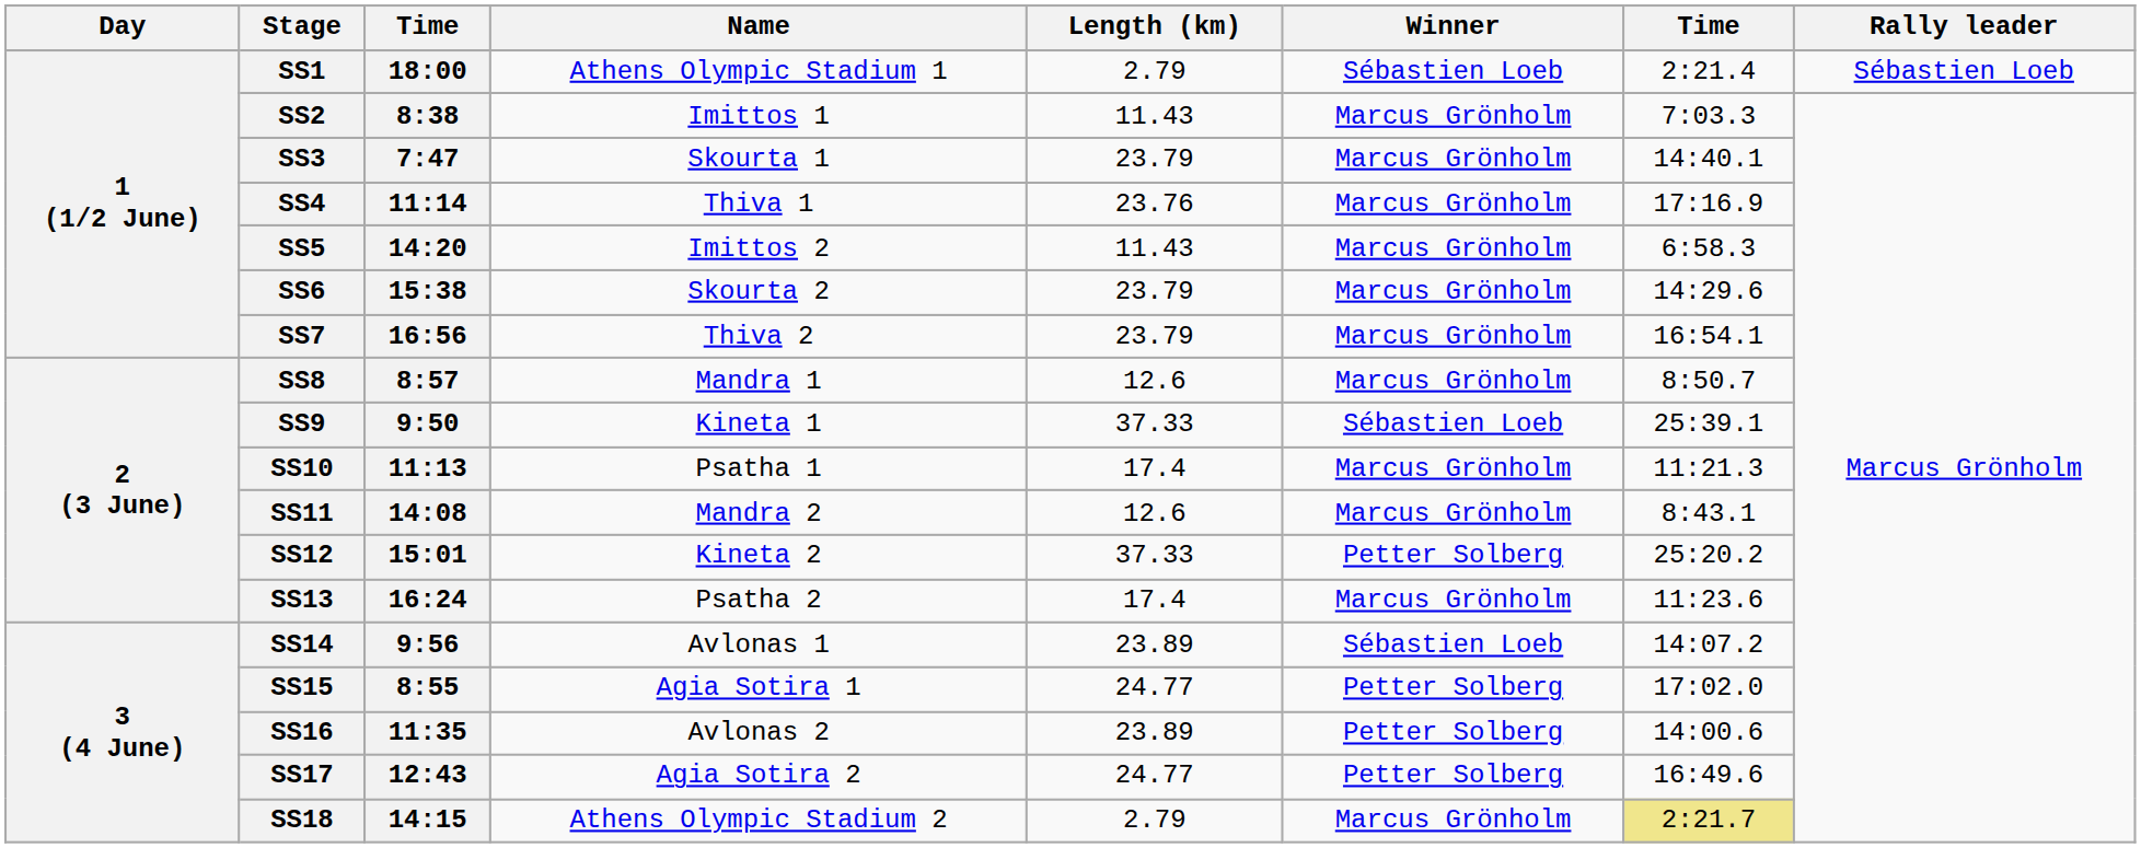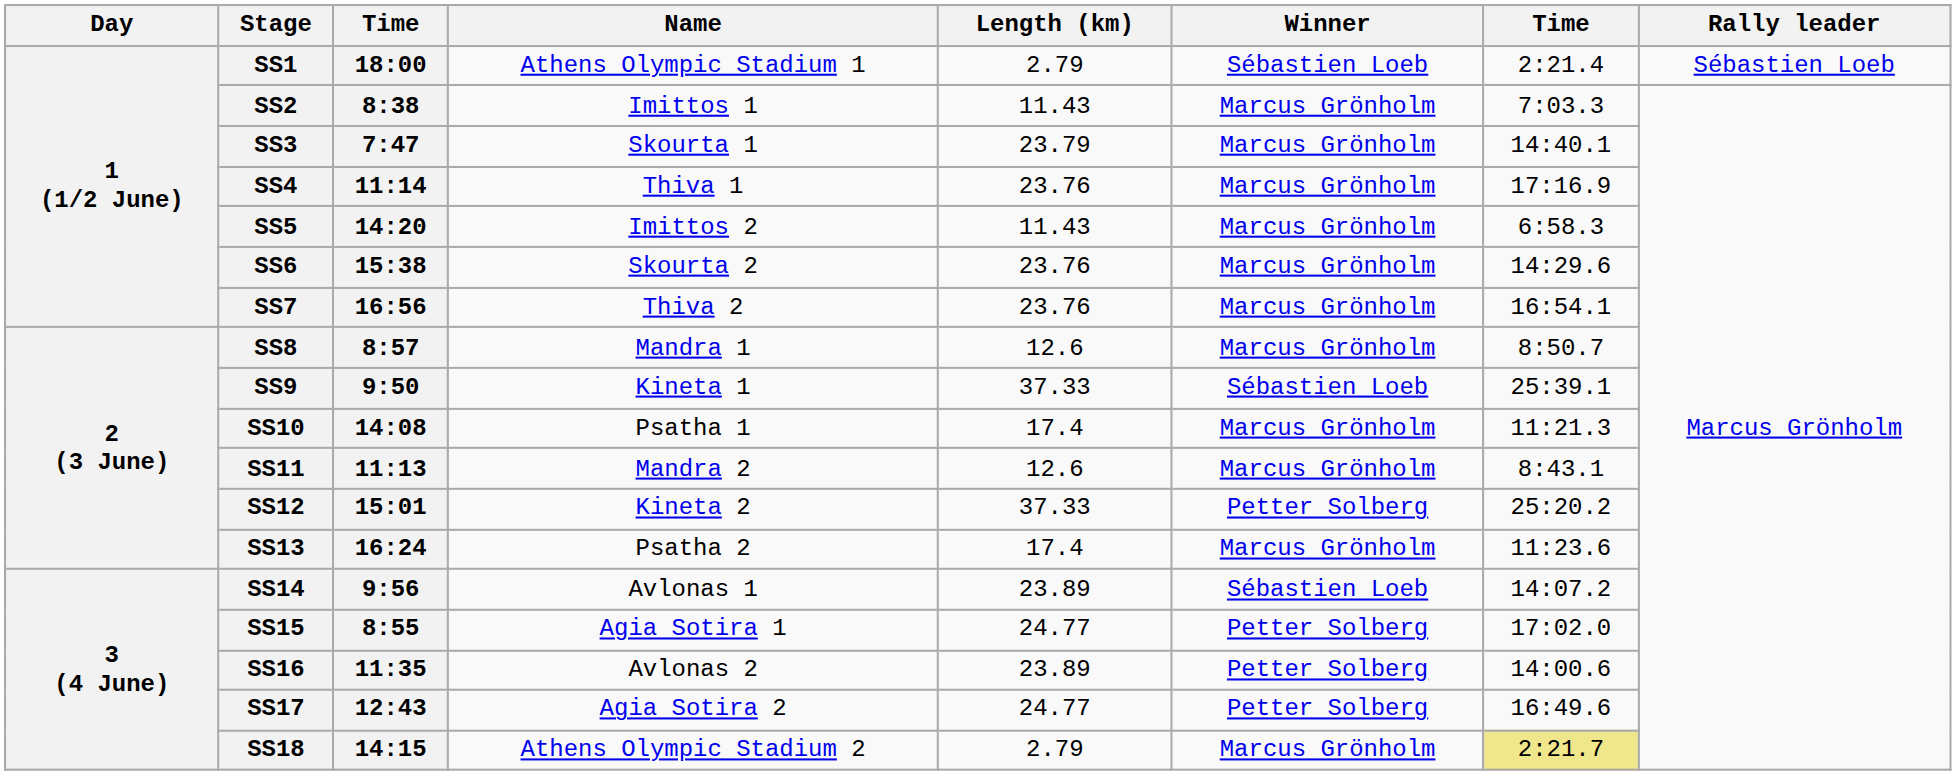SS6 | Length (km): 23.79 -> 23.76
SS7 | Length (km): 23.79 -> 23.76
SS10 | column 3: 11:13 -> 14:08
SS11 | column 3: 14:08 -> 11:13
